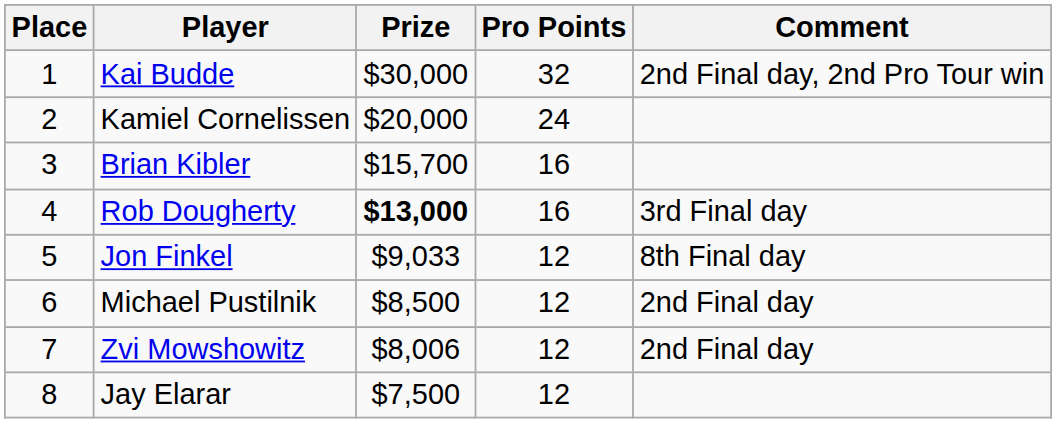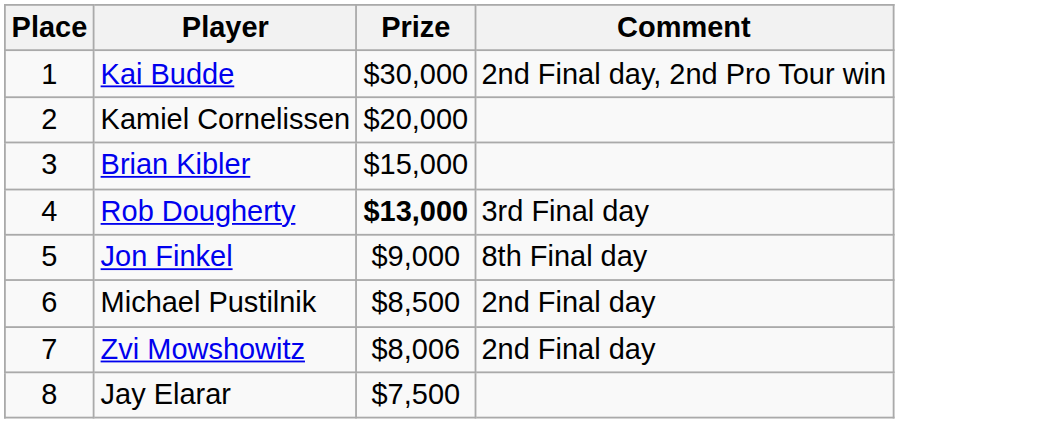- column: Pro Points | 32 | 24 | 16 | 16 | 12 | 12 | 12 | 12
Brian Kibler | Prize: $15,700 -> $15,000
Jon Finkel | Prize: $9,033 -> $9,000
